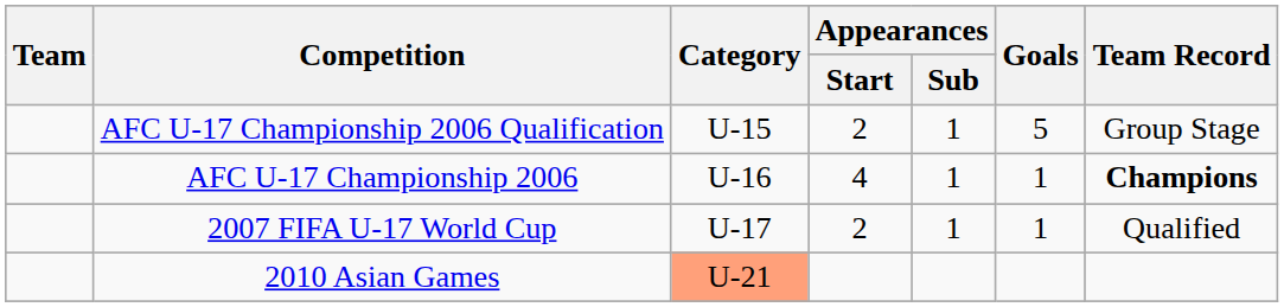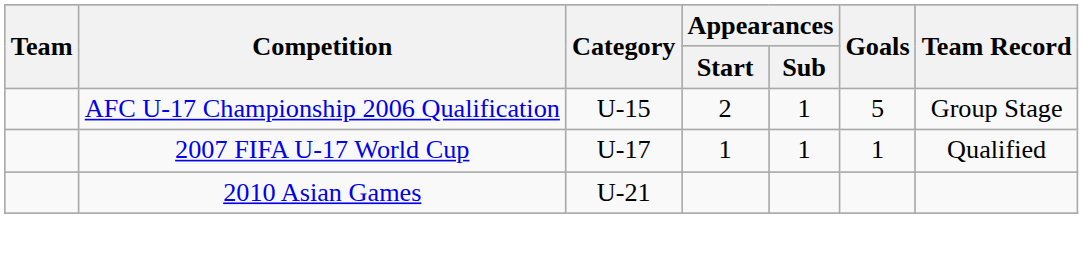- row: AFC U-17 Championship 2006 | U-16 | 4 | 1 | 1 | Champions
2007 FIFA U-17 World Cup | Appearances / Start: 2 -> 1
2010 Asian Games | Category: lightsalmon background -> no background
